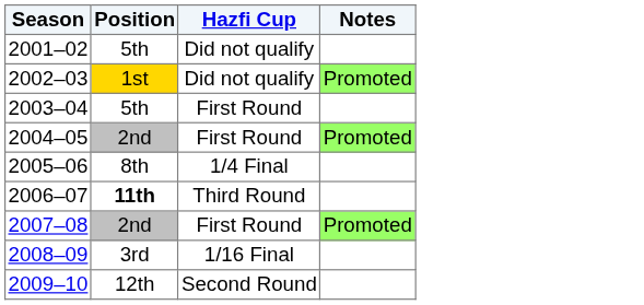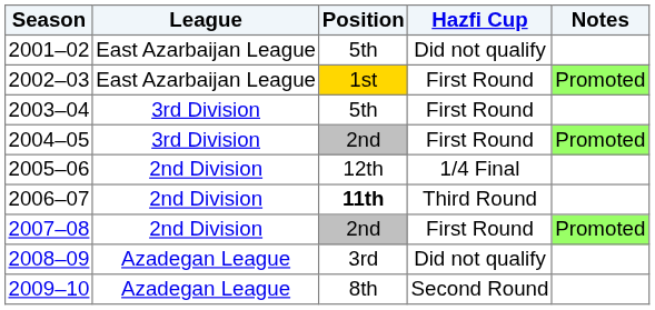+ column: League | East Azarbaijan League | East Azarbaijan League | 3rd Division | 3rd Division | 2nd Division | 2nd Division | 2nd Division | Azadegan League | Azadegan League
2002–03 | Hazfi Cup: Did not qualify -> First Round
2005–06 | Position: 8th -> 12th
2008–09 | Hazfi Cup: 1/16 Final -> Did not qualify
2009–10 | Position: 12th -> 8th
